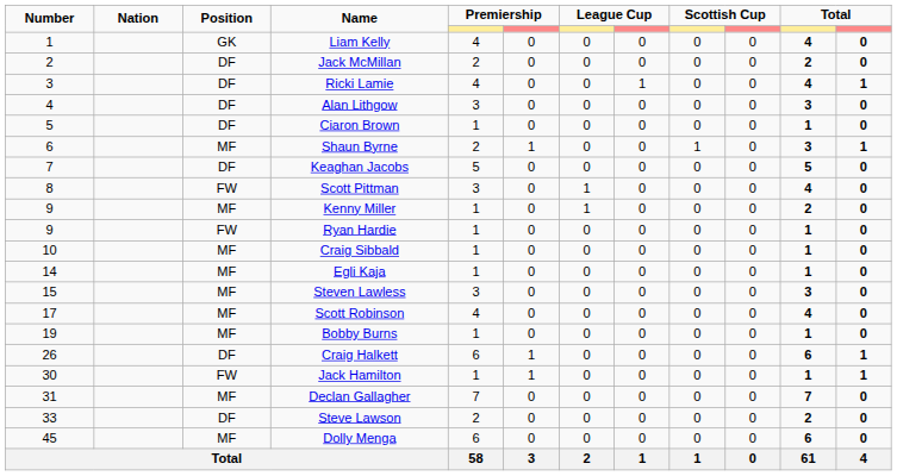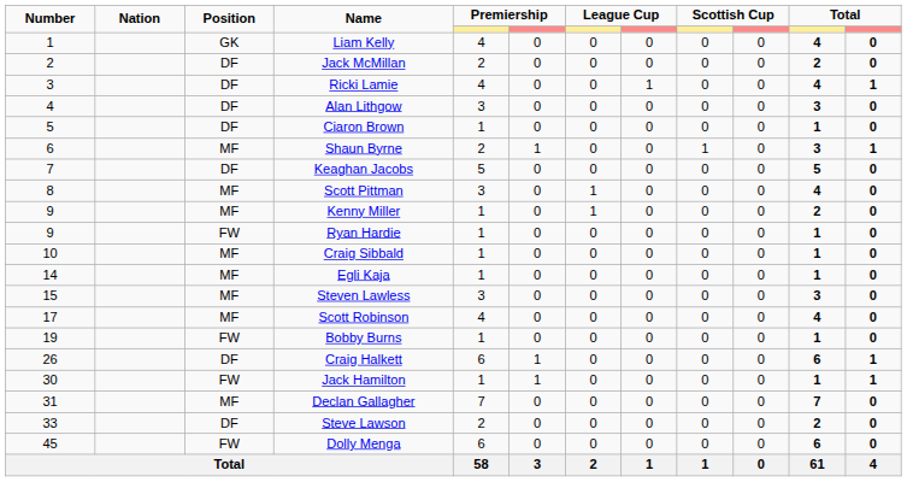Scott Pittman | Position: FW -> MF
Bobby Burns | Position: MF -> FW
Dolly Menga | Position: MF -> FW
